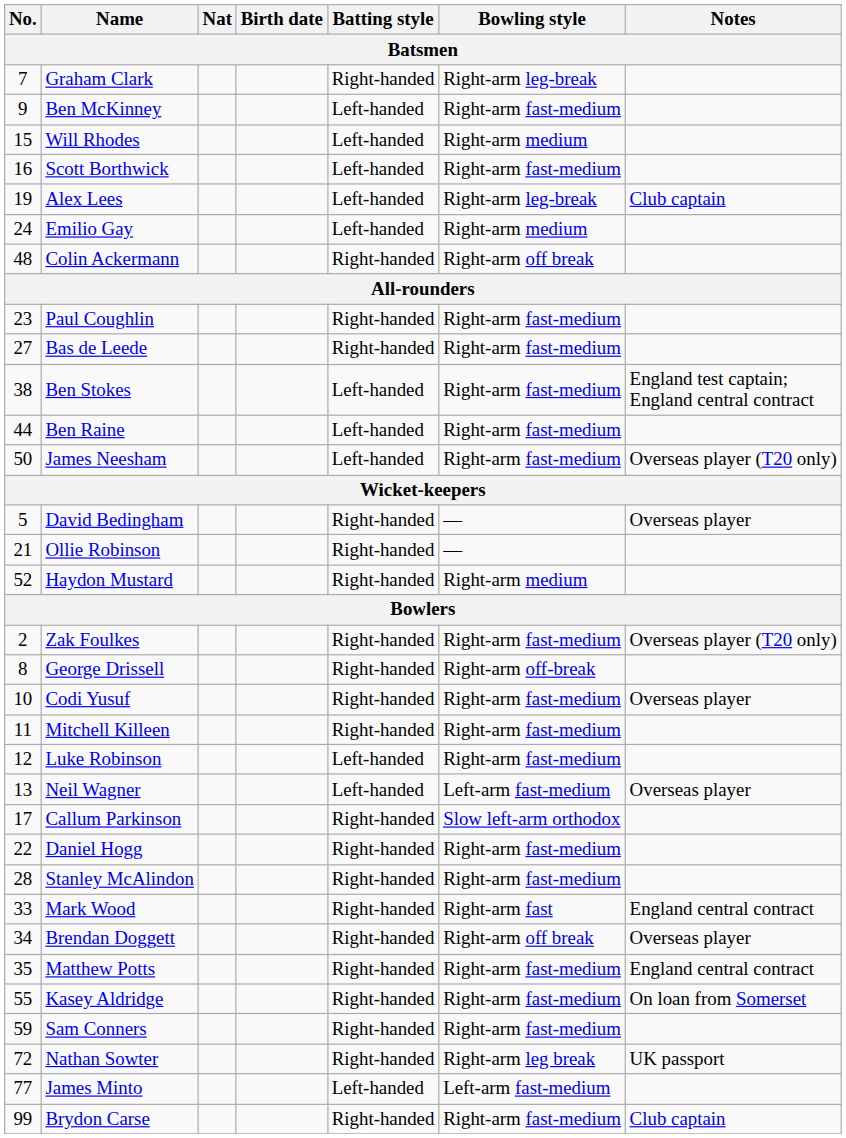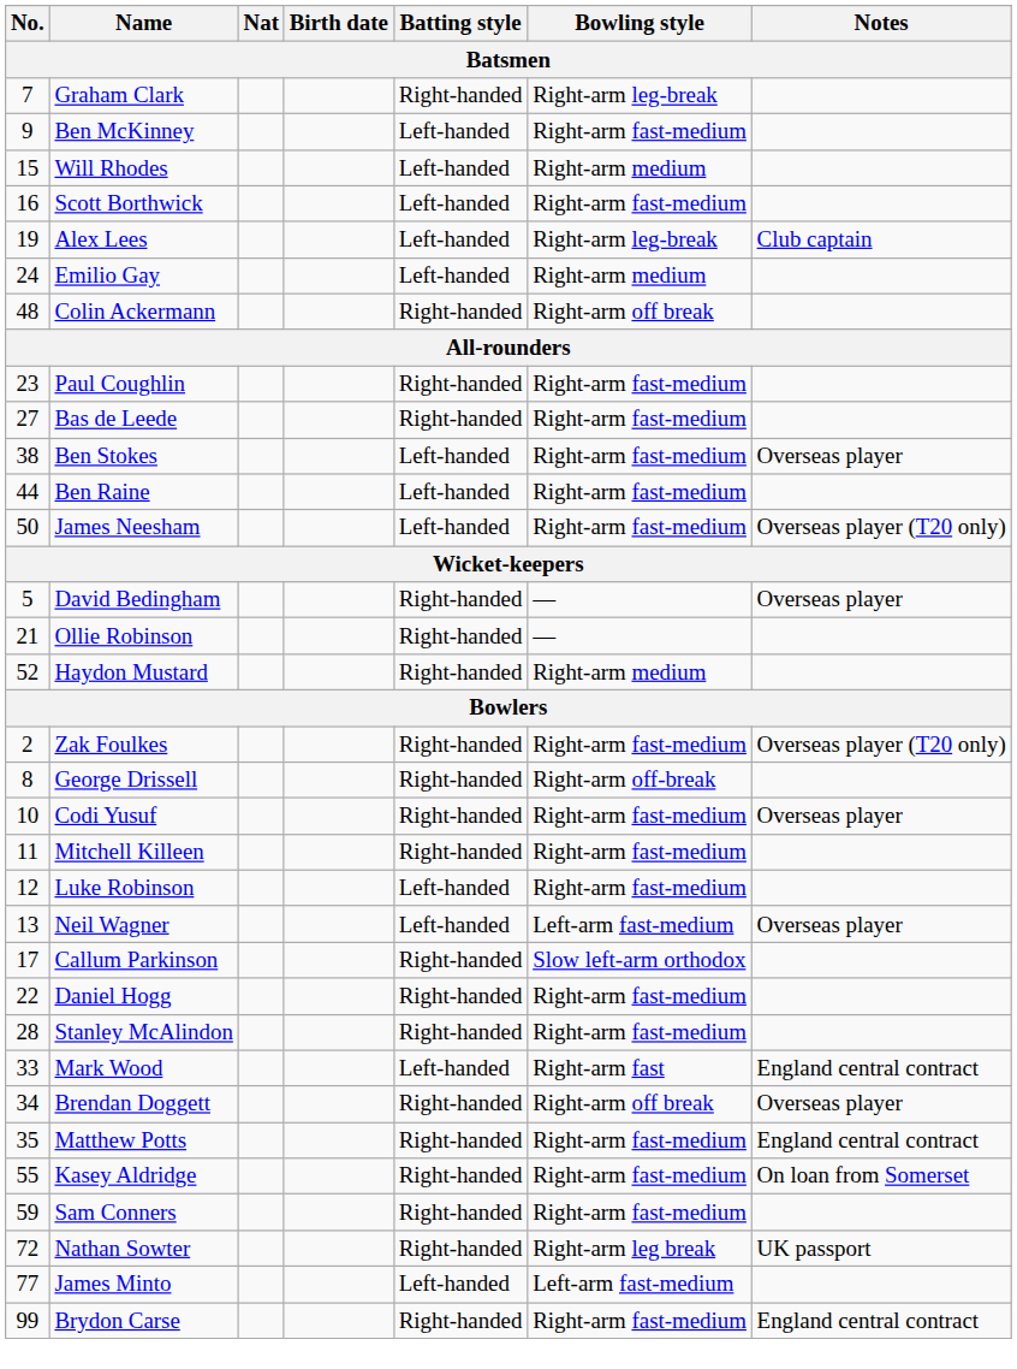Ben Stokes | Notes: England test captain; England central contract -> Overseas player
Mark Wood | Batting style: Right-handed -> Left-handed
Brydon Carse | Notes: Club captain -> England central contract
